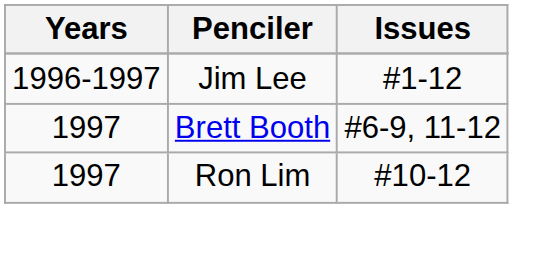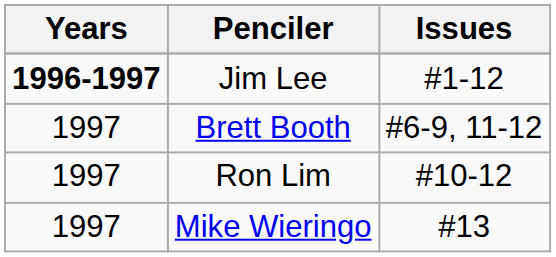Jim Lee | Years: normal -> bold
+ row: 1997 | Mike Wieringo | #13
